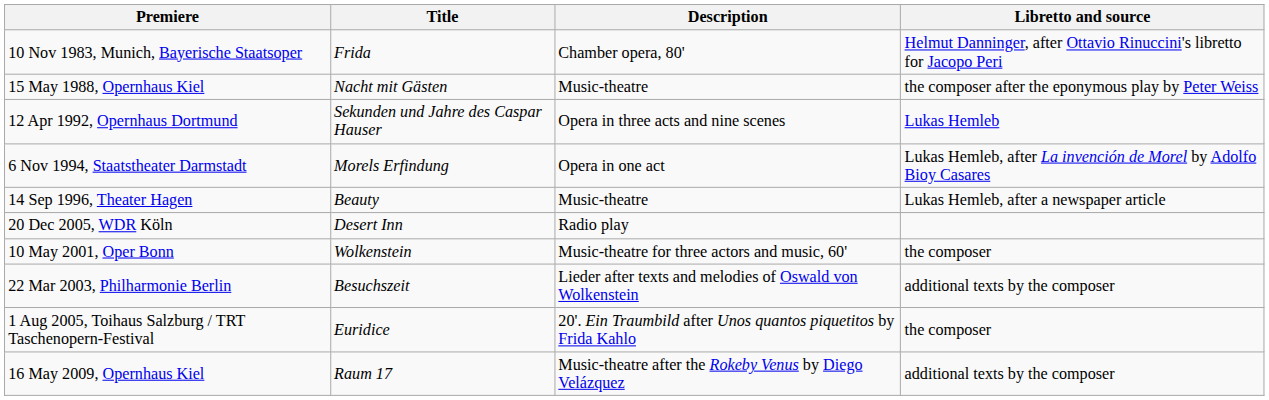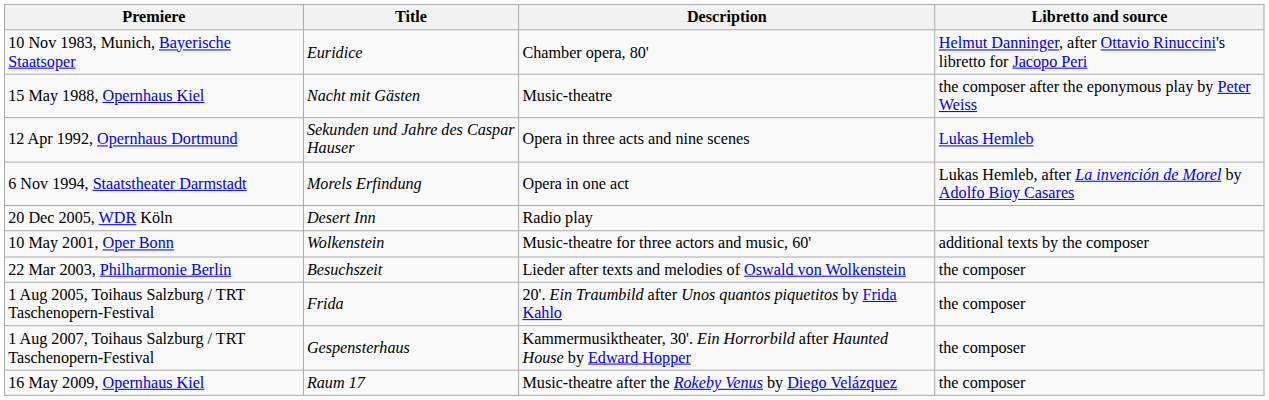10 Nov 1983, Munich, Bayerische Staatsoper | Title: Frida -> Euridice
- row: 14 Sep 1996, Theater Hagen | Beauty | Music-theatre | Lukas Hemleb, after a newspaper article
10 May 2001, Oper Bonn | Libretto and source: the composer -> additional texts by the composer
22 Mar 2003, Philharmonie Berlin | Libretto and source: additional texts by the composer -> the composer
1 Aug 2005, Toihaus Salzburg / TRT Taschenopern-Festival | Title: Euridice -> Frida
+ row: 1 Aug 2007, Toihaus Salzburg / TRT Taschenopern-Festival | Gespensterhaus | Kammermusiktheater, 30'. Ein Horrorbild after Haunted House by Edward Hopper | the composer
16 May 2009, Opernhaus Kiel | Libretto and source: additional texts by the composer -> the composer
